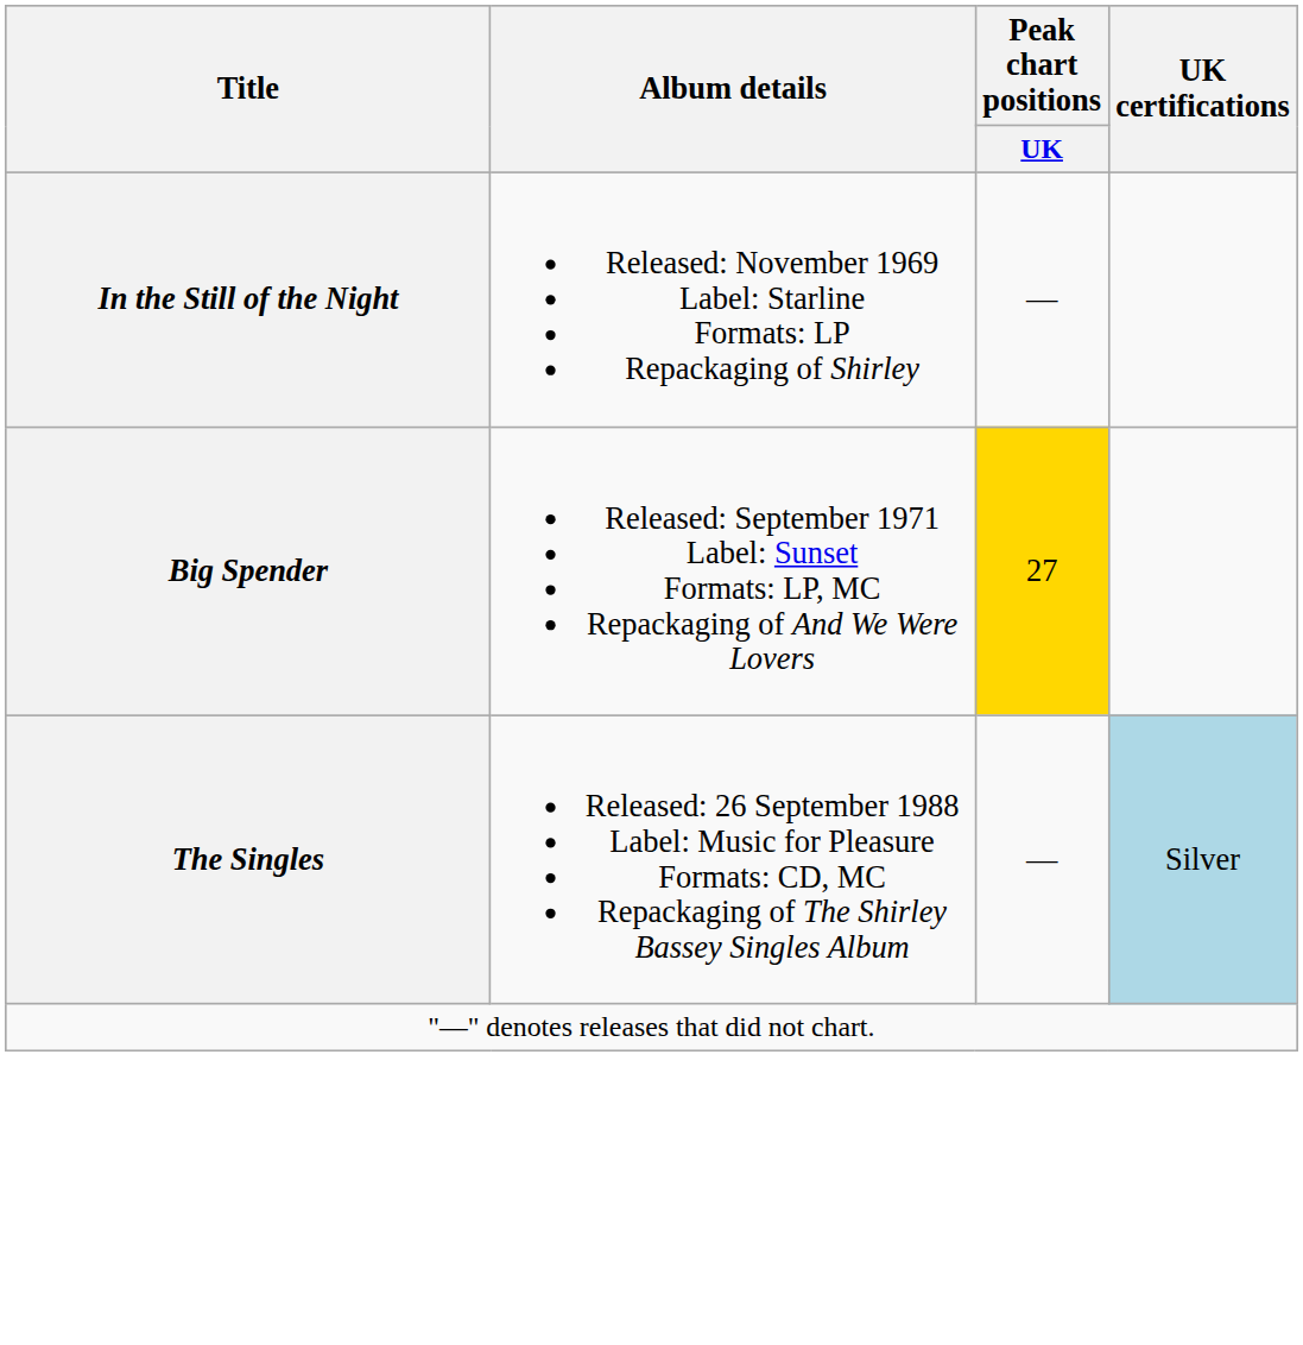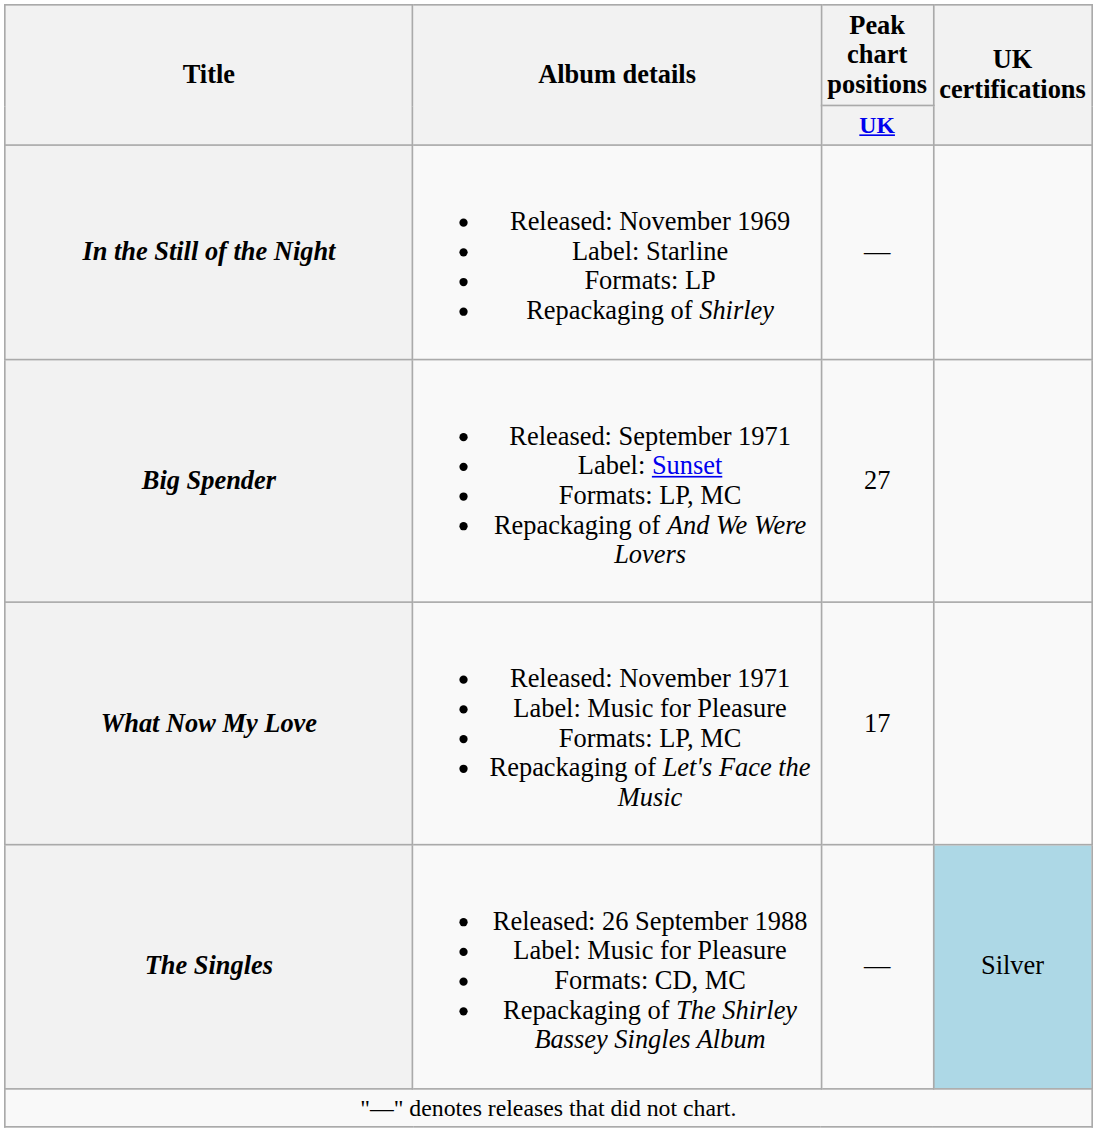Big Spender | Peak chart positions / UK: gold background -> no background
+ row: What Now My Love | Released: November 1971 Label: Music for Pleasure Formats: LP, MC Repackaging of Let's Face the Music | 17
